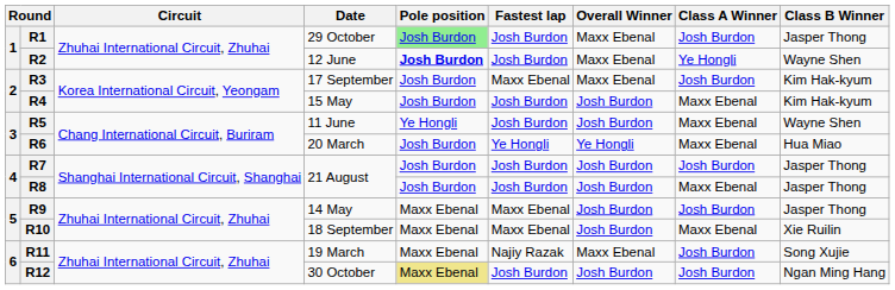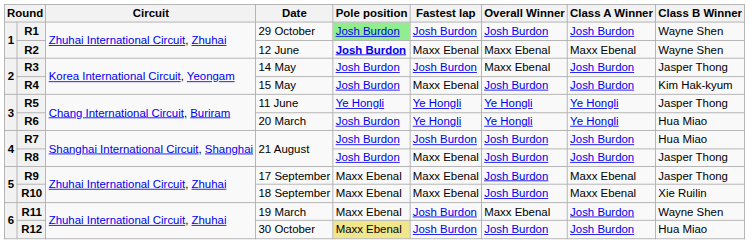R1 | Overall Winner: Maxx Ebenal -> Josh Burdon
R1 | Class B Winner: Jasper Thong -> Wayne Shen
R2 | Fastest lap: Josh Burdon -> Maxx Ebenal
R2 | Class A Winner: Ye Hongli -> Maxx Ebenal
R3 | Date: 17 September -> 14 May
R3 | Fastest lap: Maxx Ebenal -> Josh Burdon
R3 | Class B Winner: Kim Hak-kyum -> Jasper Thong
R4 | Fastest lap: Josh Burdon -> Maxx Ebenal
R4 | Class A Winner: Maxx Ebenal -> Josh Burdon
R5 | Fastest lap: Josh Burdon -> Ye Hongli
R5 | Overall Winner: Josh Burdon -> Ye Hongli
R5 | Class A Winner: Maxx Ebenal -> Ye Hongli
R5 | Class B Winner: Wayne Shen -> Jasper Thong
R6 | Class A Winner: Maxx Ebenal -> Ye Hongli
R7 | Class B Winner: Jasper Thong -> Hua Miao
R8 | Fastest lap: Josh Burdon -> Maxx Ebenal
R8 | Class A Winner: Maxx Ebenal -> Josh Burdon
R9 | Date: 14 May -> 17 September
R9 | Class A Winner: Josh Burdon -> Maxx Ebenal
R11 | Fastest lap: Najiy Razak -> Josh Burdon
R11 | Class B Winner: Song Xujie -> Wayne Shen
R12 | Class B Winner: Ngan Ming Hang -> Hua Miao
